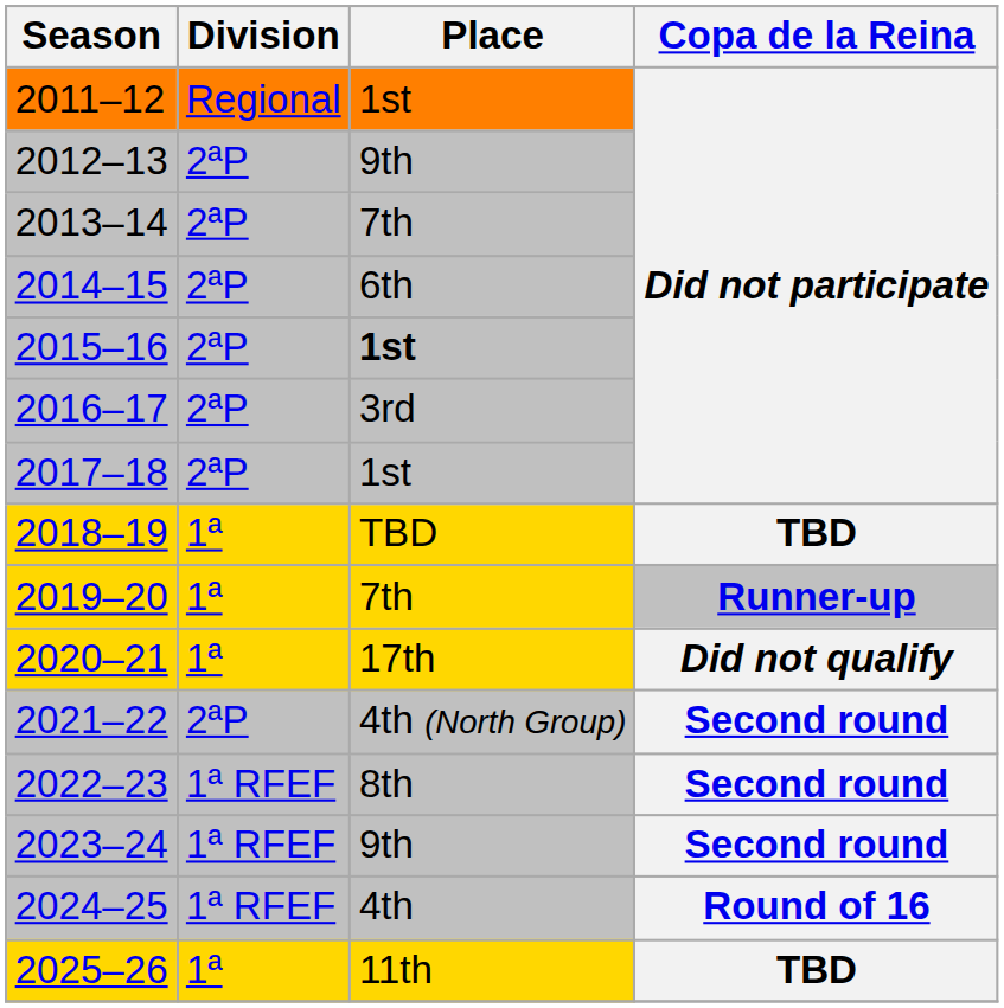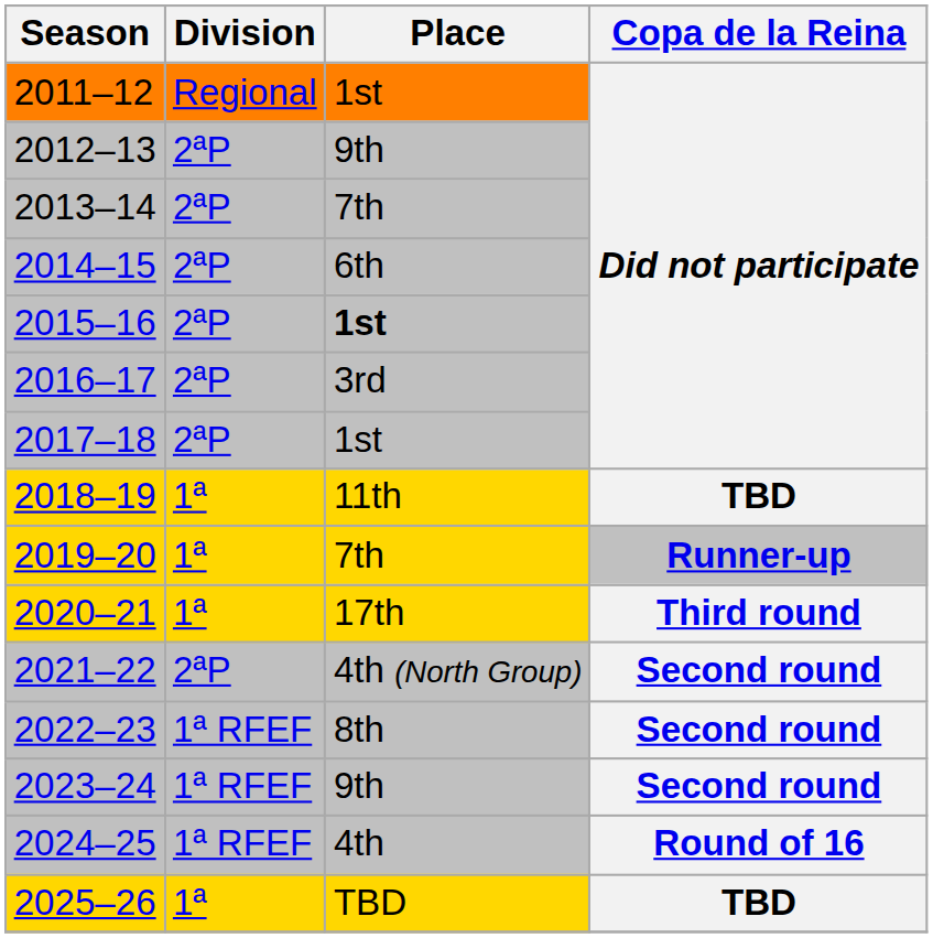2018–19 | Place: TBD -> 11th
2020–21 | Copa de la Reina: Did not qualify -> Third round
2025–26 | Place: 11th -> TBD
